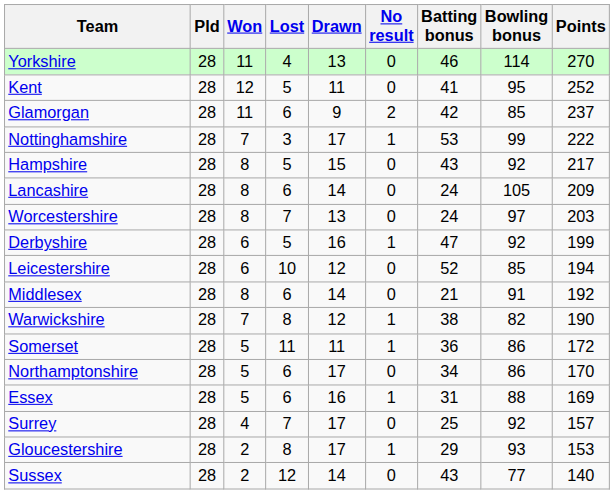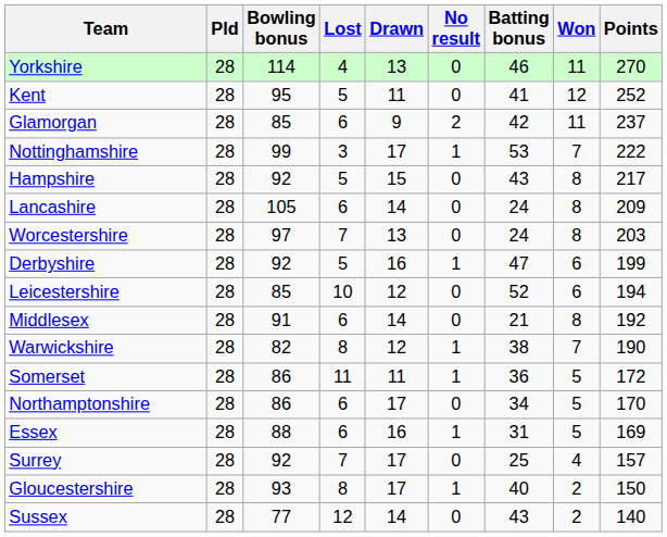columns swapped: Won <-> Bowling bonus
Gloucestershire | Batting bonus: 29 -> 40
Gloucestershire | Points: 153 -> 150
